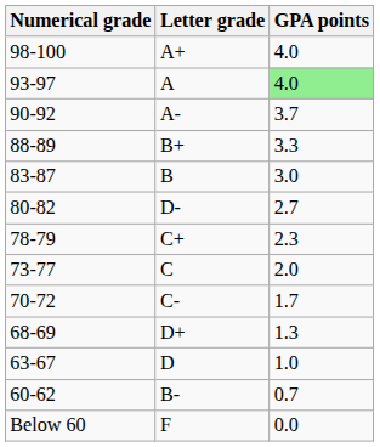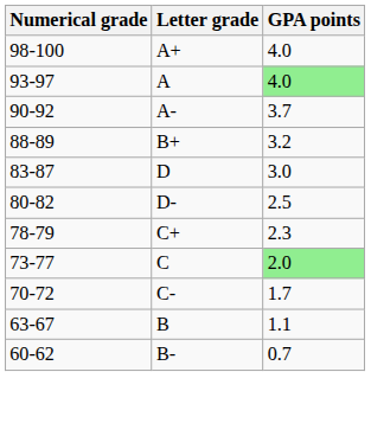88-89 | GPA points: 3.3 -> 3.2
83-87 | Letter grade: B -> D
80-82 | GPA points: 2.7 -> 2.5
73-77 | GPA points: no background -> lightgreen background
- row: 68-69 | D+ | 1.3
63-67 | Letter grade: D -> B
63-67 | GPA points: 1.0 -> 1.1
- row: Below 60 | F | 0.0
